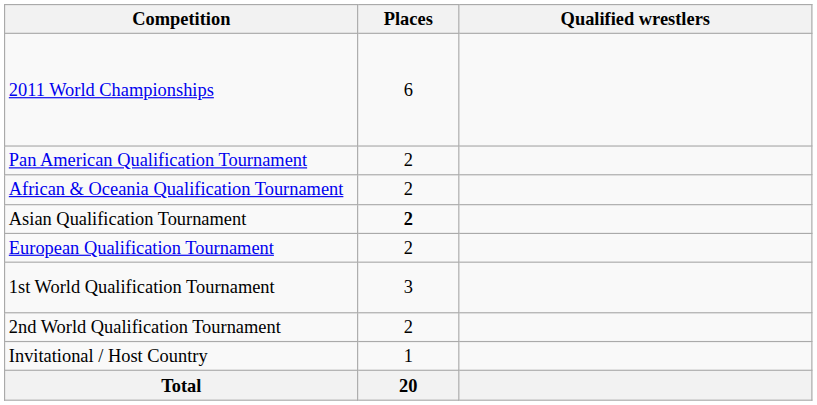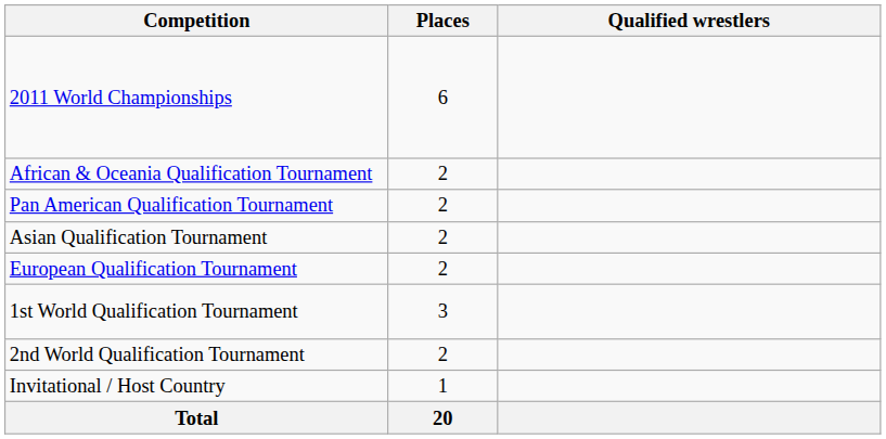rows swapped: African & Oceania Qualification Tournament <-> Pan American Qualification Tournament
Asian Qualification Tournament | Places: bold -> normal
